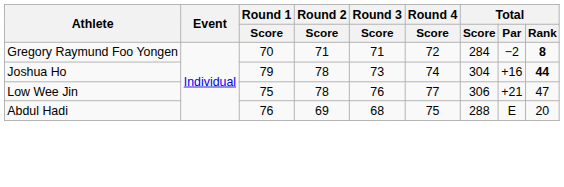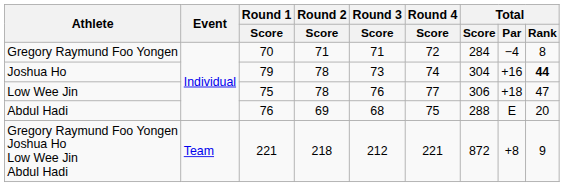Gregory Raymund Foo Yongen | Total / Par: −2 -> −4
Gregory Raymund Foo Yongen | Total / Rank: bold -> normal
Low Wee Jin | Total / Par: +21 -> +18
+ row: Gregory Raymund Foo Yongen Joshua Ho Low Wee Jin Abdul Hadi | Team | 221 | 218 | 212 | 221 | 872 | +8 | 9
